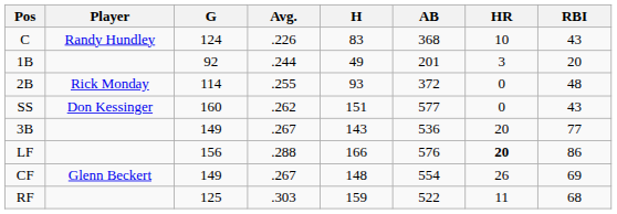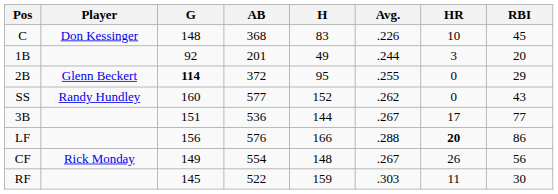columns swapped: AB <-> Avg.
C | Player: Randy Hundley -> Don Kessinger
C | G: 124 -> 148
C | RBI: 43 -> 45
2B | Player: Rick Monday -> Glenn Beckert
2B | G: normal -> bold
2B | H: 93 -> 95
2B | RBI: 48 -> 29
SS | Player: Don Kessinger -> Randy Hundley
SS | H: 151 -> 152
3B | G: 149 -> 151
3B | H: 143 -> 144
3B | HR: 20 -> 17
CF | Player: Glenn Beckert -> Rick Monday
CF | RBI: 69 -> 56
RF | G: 125 -> 145
RF | RBI: 68 -> 30
